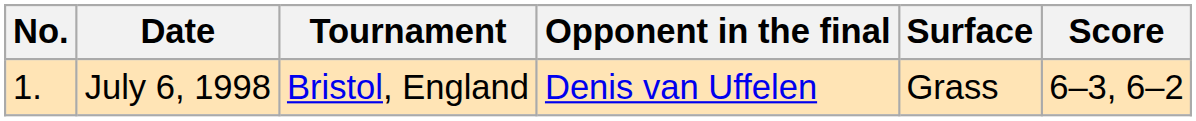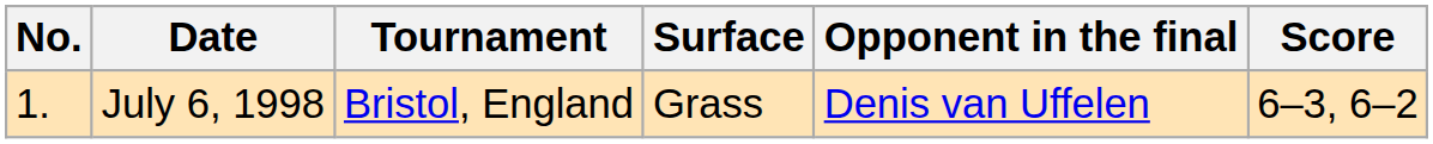columns swapped: Surface <-> Opponent in the final
